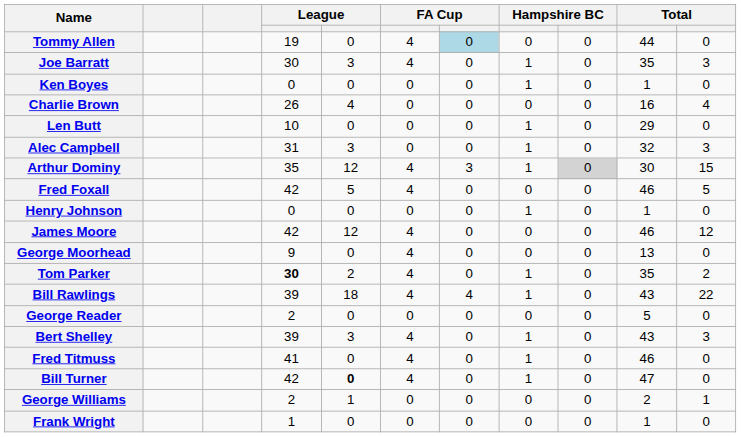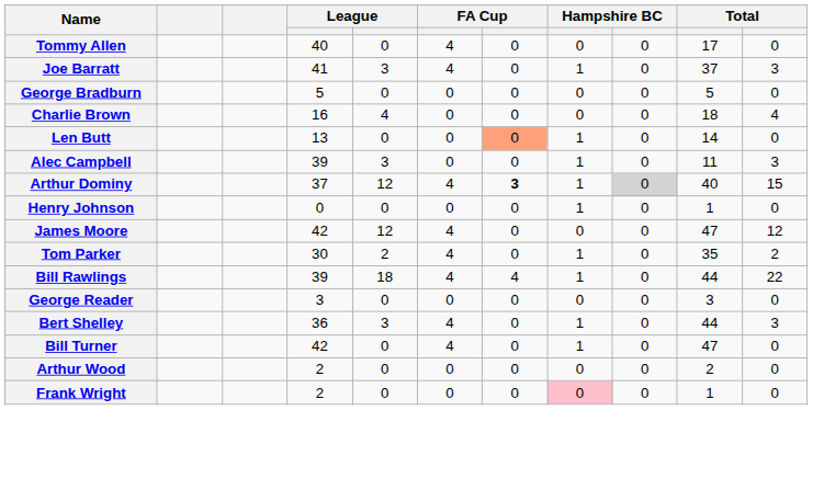Tommy Allen | column 4: 19 -> 40
Tommy Allen | column 7: lightblue background -> no background
Tommy Allen | column 10: 44 -> 17
Joe Barratt | column 4: 30 -> 41
Joe Barratt | column 10: 35 -> 37
- row: Ken Boyes | 0 | 0 | 0 | 0 | 1 | 0 | 1 | 0
+ row: George Bradburn | 5 | 0 | 0 | 0 | 0 | 0 | 5 | 0
Charlie Brown | column 4: 26 -> 16
Charlie Brown | column 10: 16 -> 18
Len Butt | column 4: 10 -> 13
Len Butt | column 7: no background -> lightsalmon background
Len Butt | column 10: 29 -> 14
Alec Campbell | column 4: 31 -> 39
Alec Campbell | column 10: 32 -> 11
Arthur Dominy | column 4: 35 -> 37
Arthur Dominy | column 7: normal -> bold
Arthur Dominy | column 10: 30 -> 40
- row: Fred Foxall | 42 | 5 | 4 | 0 | 0 | 0 | 46 | 5
James Moore | column 10: 46 -> 47
- row: George Moorhead | 9 | 0 | 4 | 0 | 0 | 0 | 13 | 0
Tom Parker | column 4: bold -> normal
Bill Rawlings | column 10: 43 -> 44
George Reader | column 4: 2 -> 3
George Reader | column 10: 5 -> 3
Bert Shelley | column 4: 39 -> 36
Bert Shelley | column 10: 43 -> 44
- row: Fred Titmuss | 41 | 0 | 4 | 0 | 1 | 0 | 46 | 0
Bill Turner | column 5: bold -> normal
- row: George Williams | 2 | 1 | 0 | 0 | 0 | 0 | 2 | 1
+ row: Arthur Wood | 2 | 0 | 0 | 0 | 0 | 0 | 2 | 0
Frank Wright | column 4: 1 -> 2
Frank Wright | column 8: no background -> pink background
